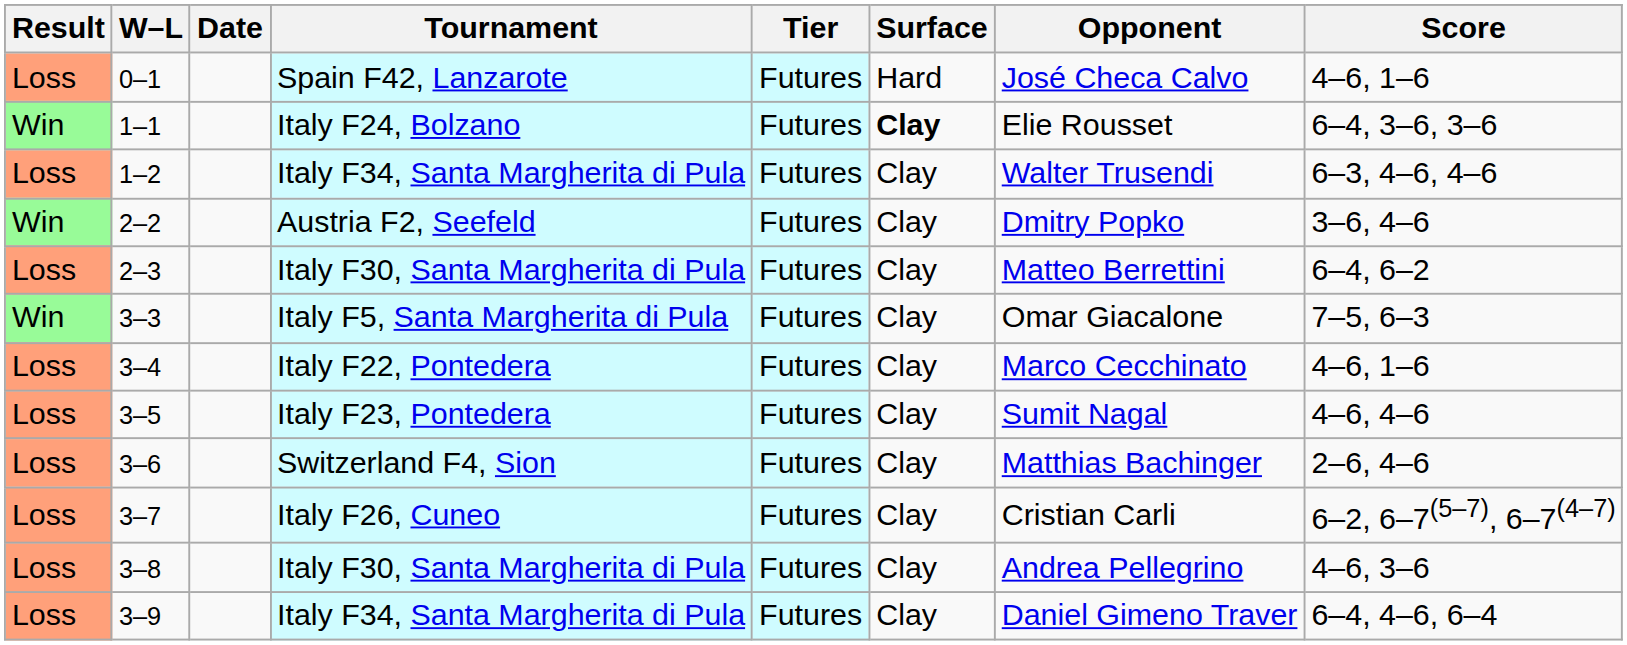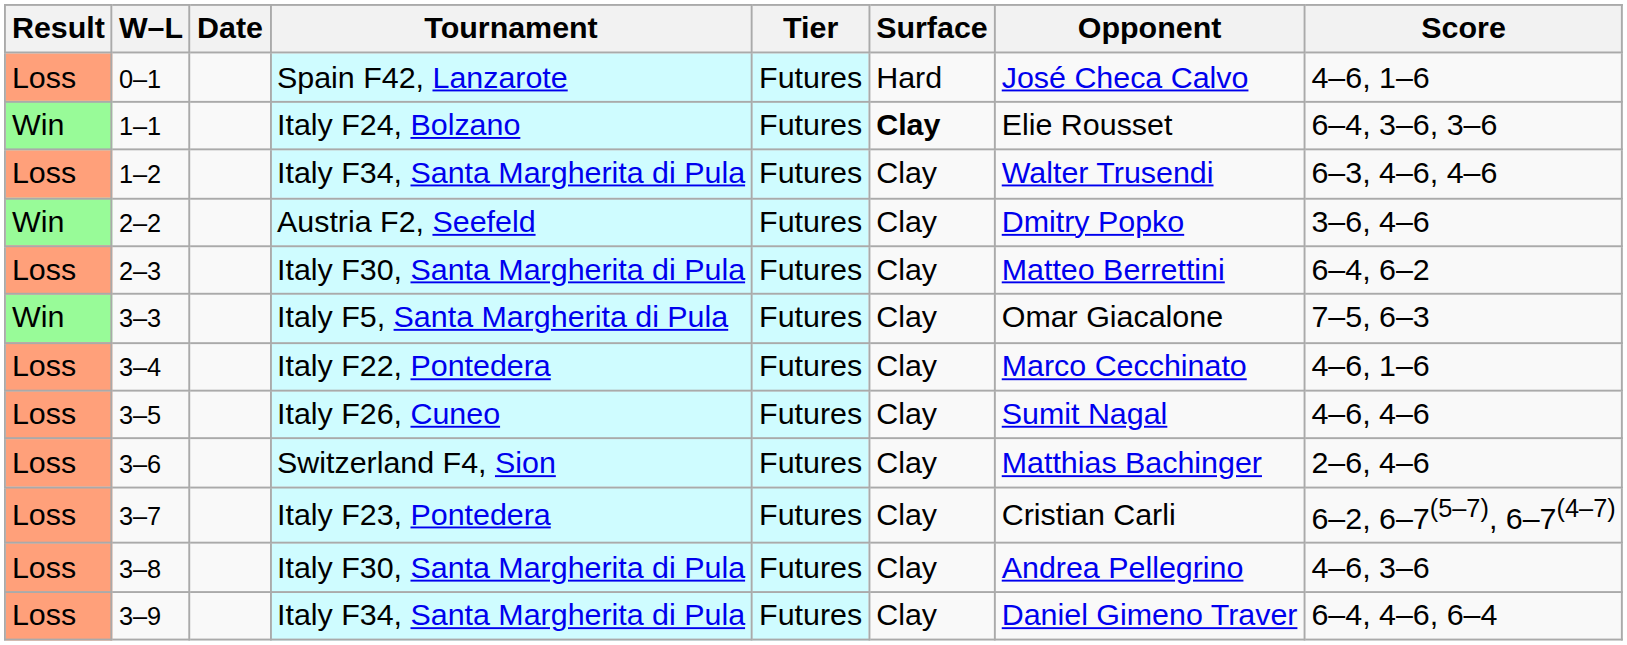3–5 | Tournament: Italy F23, Pontedera -> Italy F26, Cuneo
3–7 | Tournament: Italy F26, Cuneo -> Italy F23, Pontedera
